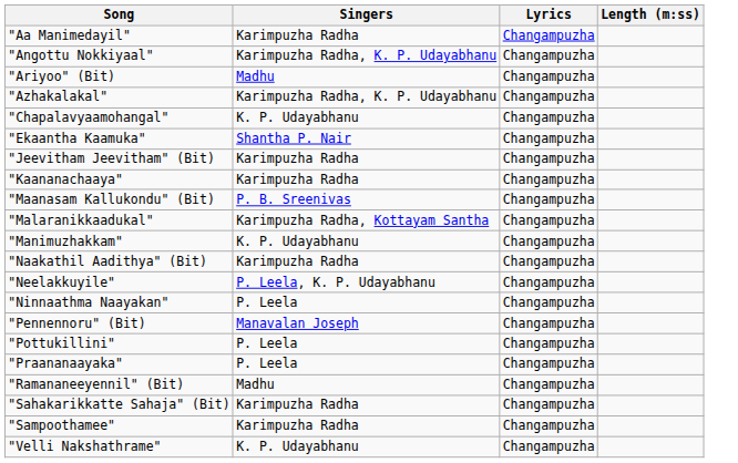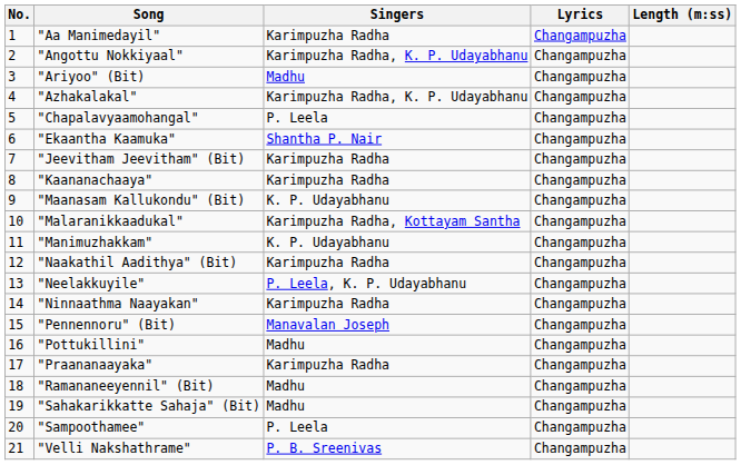+ column: No. | 1 | 2 | 3 | 4 | 5 | 6 | 7 | 8 | 9 | 10 | 11 | 12 | 13 | 14 | 15 | 16 | 17 | 18 | 19 | 20 | 21
"Chapalavyaamohangal" | Singers: K. P. Udayabhanu -> P. Leela
"Maanasam Kallukondu" (Bit) | Singers: P. B. Sreenivas -> K. P. Udayabhanu
"Ninnaathma Naayakan" | Singers: P. Leela -> Karimpuzha Radha
"Pottukillini" | Singers: P. Leela -> Madhu
"Praananaayaka" | Singers: P. Leela -> Karimpuzha Radha
"Sahakarikkatte Sahaja" (Bit) | Singers: Karimpuzha Radha -> Madhu
"Sampoothamee" | Singers: Karimpuzha Radha -> P. Leela
"Velli Nakshathrame" | Singers: K. P. Udayabhanu -> P. B. Sreenivas
